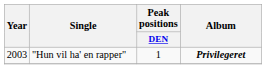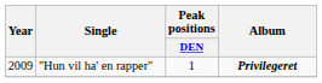"Hun vil ha' en rapper" | Year: 2003 -> 2009
